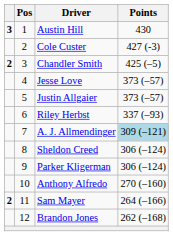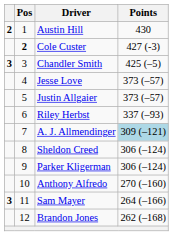Austin Hill | column 1: 3 -> 2
Cole Custer | Pos: normal -> bold
Chandler Smith | column 1: 2 -> 3
Sam Mayer | column 1: 2 -> 3
